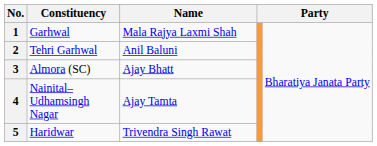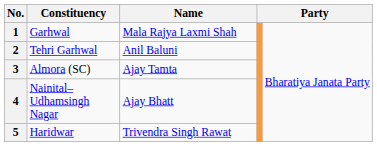3 | Name: Ajay Bhatt -> Ajay Tamta
4 | Name: Ajay Tamta -> Ajay Bhatt
